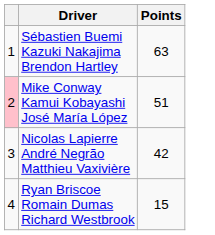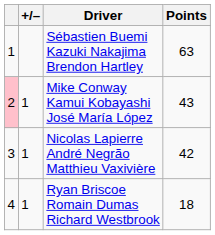+ column: +/– | 1 | 1 | 1
Mike Conway Kamui Kobayashi José María López | Points: 51 -> 43
Ryan Briscoe Romain Dumas Richard Westbrook | Points: 15 -> 18
